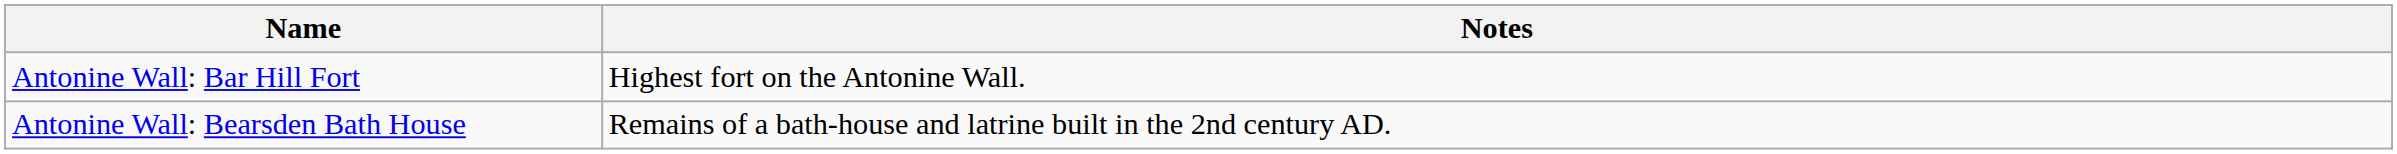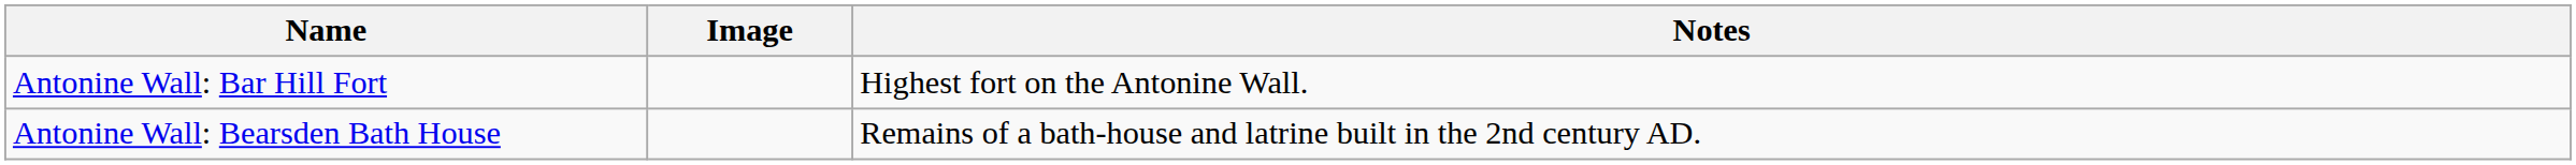+ column: Image
